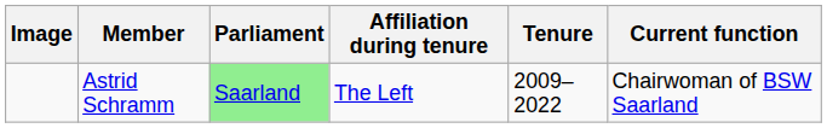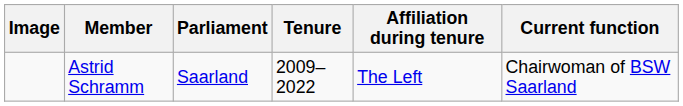columns swapped: Tenure <-> Affiliation during tenure
Astrid Schramm | Parliament: lightgreen background -> no background
